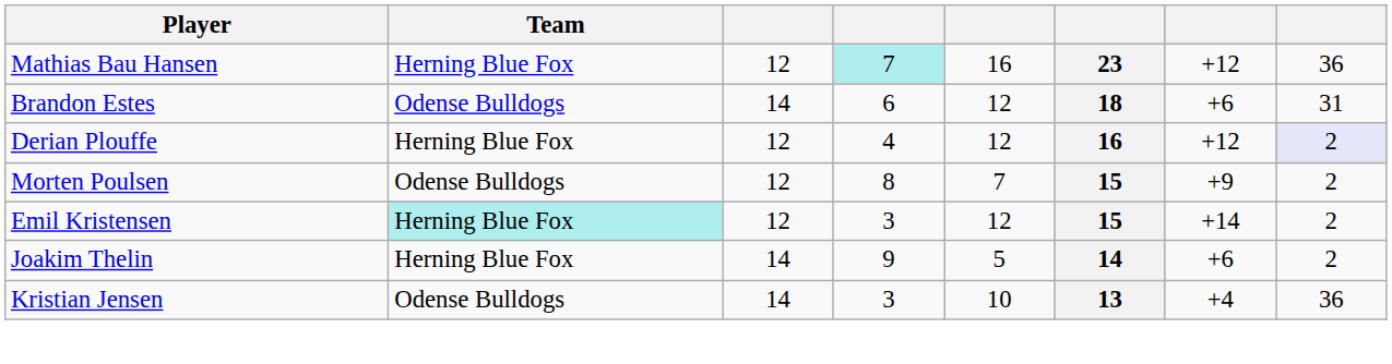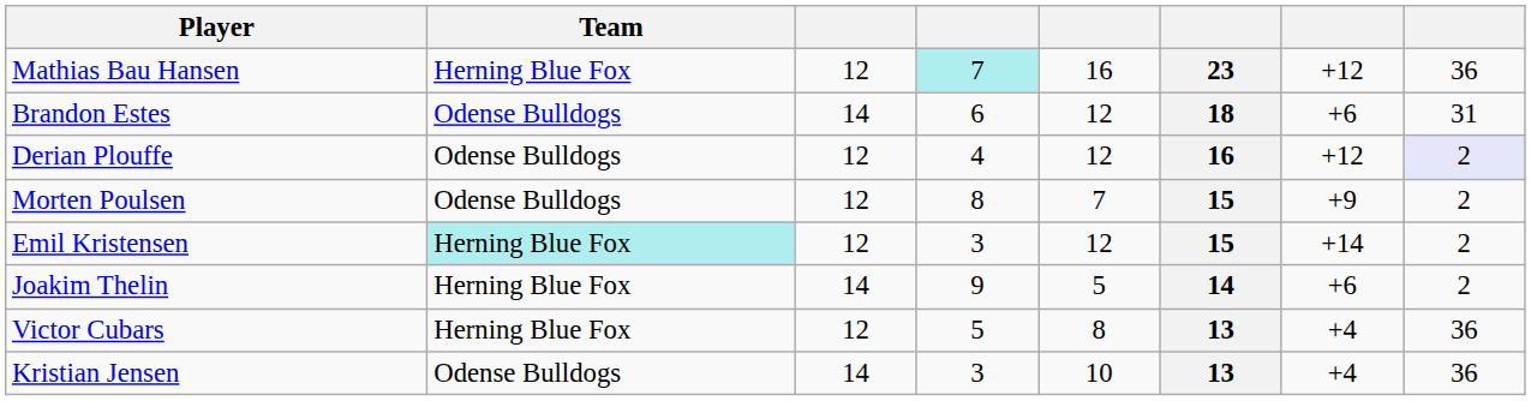Derian Plouffe | Team: Herning Blue Fox -> Odense Bulldogs
+ row: Victor Cubars | Herning Blue Fox | 12 | 5 | 8 | 13 | +4 | 36
